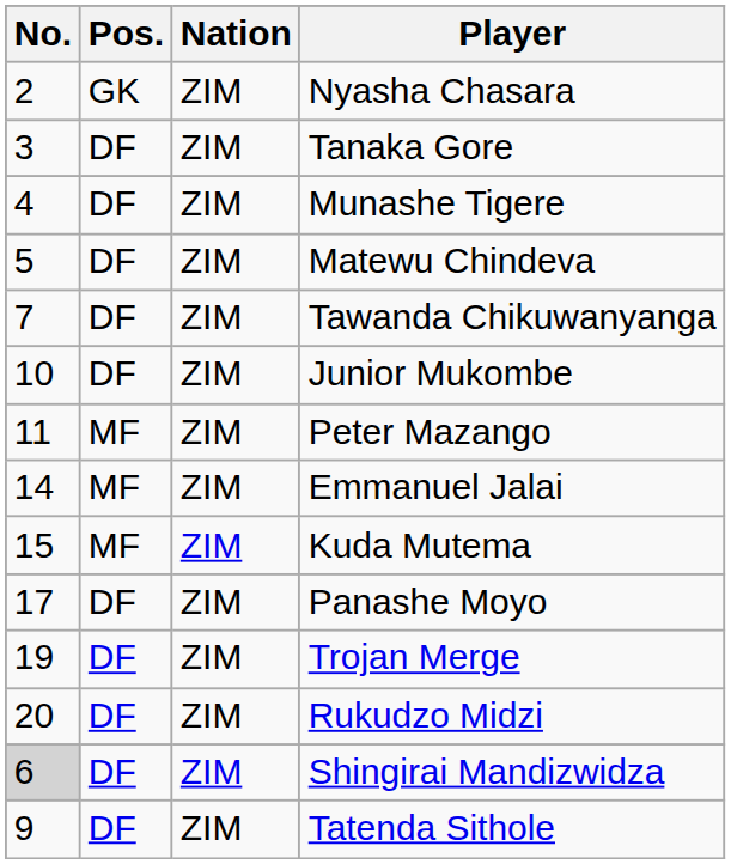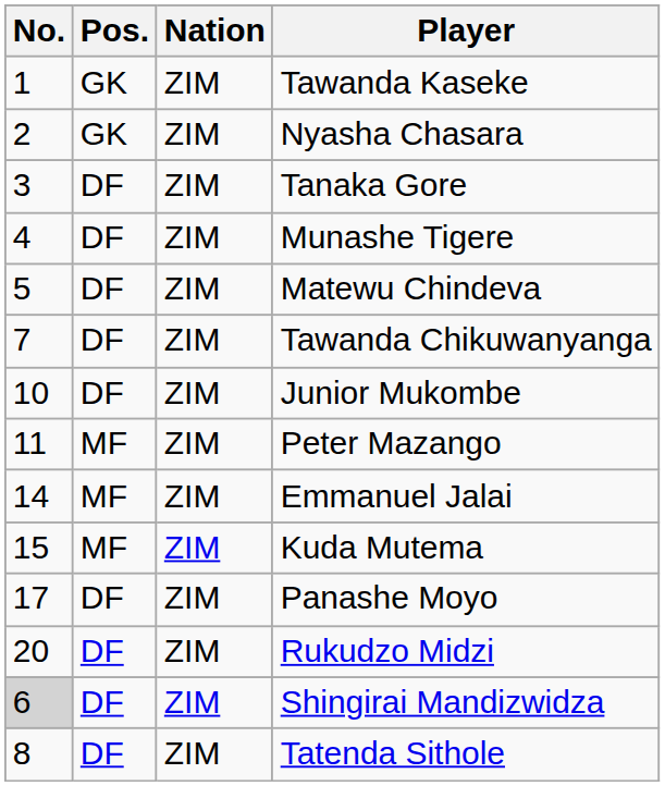+ row: 1 | GK | ZIM | Tawanda Kaseke
- row: 19 | DF | ZIM | Trojan Merge
Tatenda Sithole | No.: 9 -> 8
